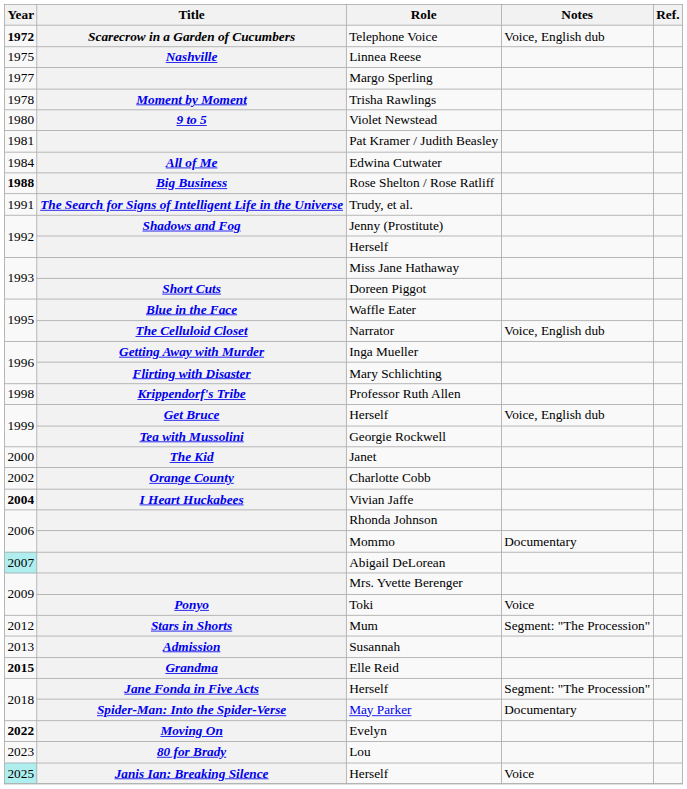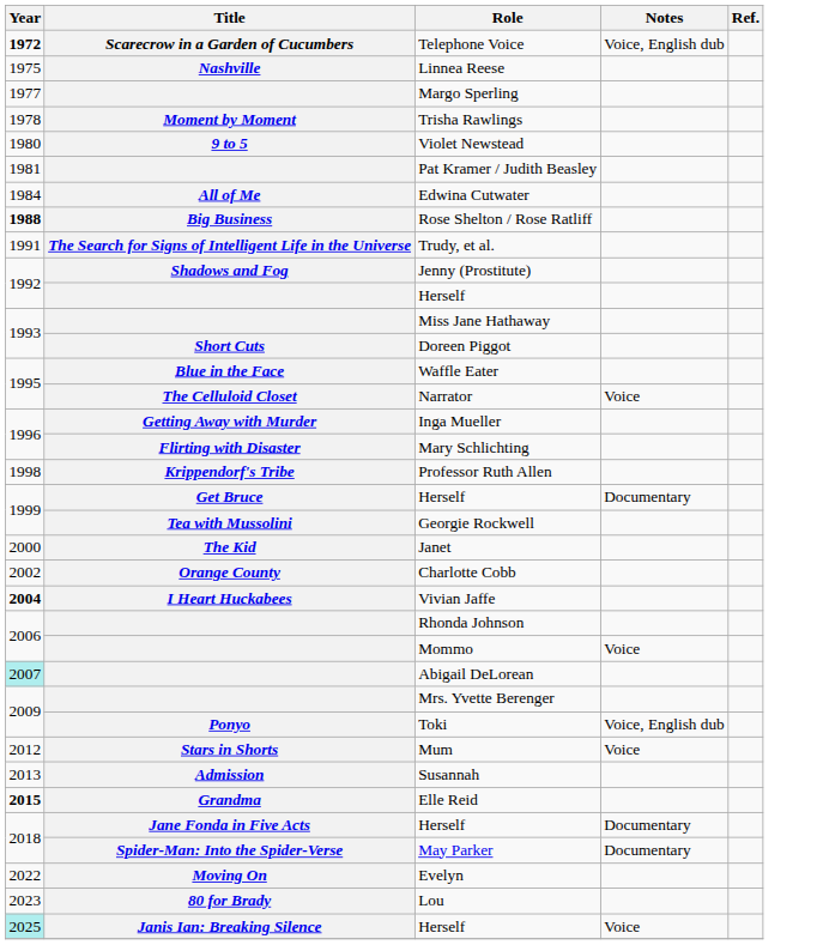Narrator | Notes: Voice, English dub -> Voice
Get Bruce / Herself | Notes: Voice, English dub -> Documentary
Mommo | Notes: Documentary -> Voice
Toki | Notes: Voice -> Voice, English dub
Mum | Notes: Segment: "The Procession" -> Voice
Jane Fonda in Five Acts / Herself | Notes: Segment: "The Procession" -> Documentary
Evelyn | Year: bold -> normal
